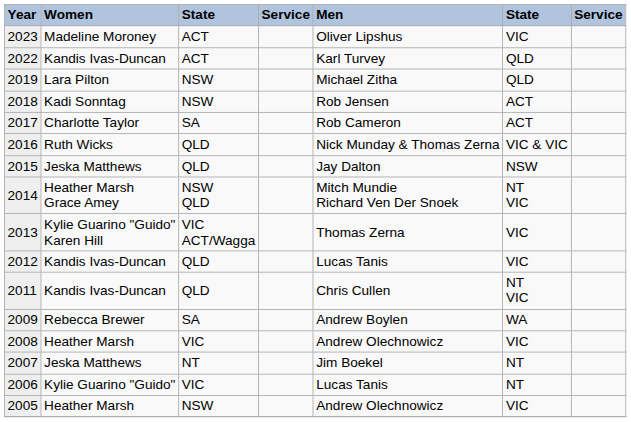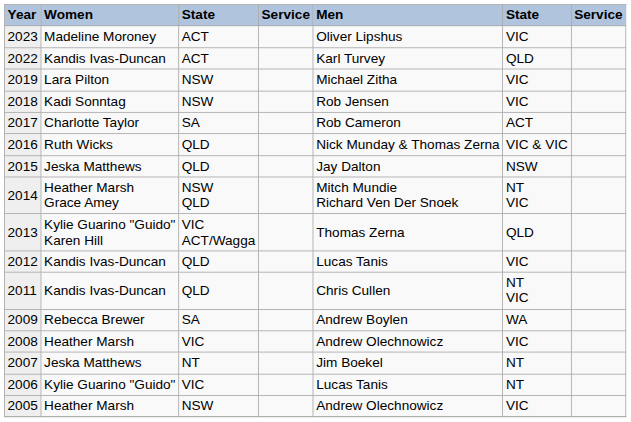2019 | column 6: QLD -> VIC
2018 | column 6: ACT -> VIC
2013 | column 6: VIC -> QLD
